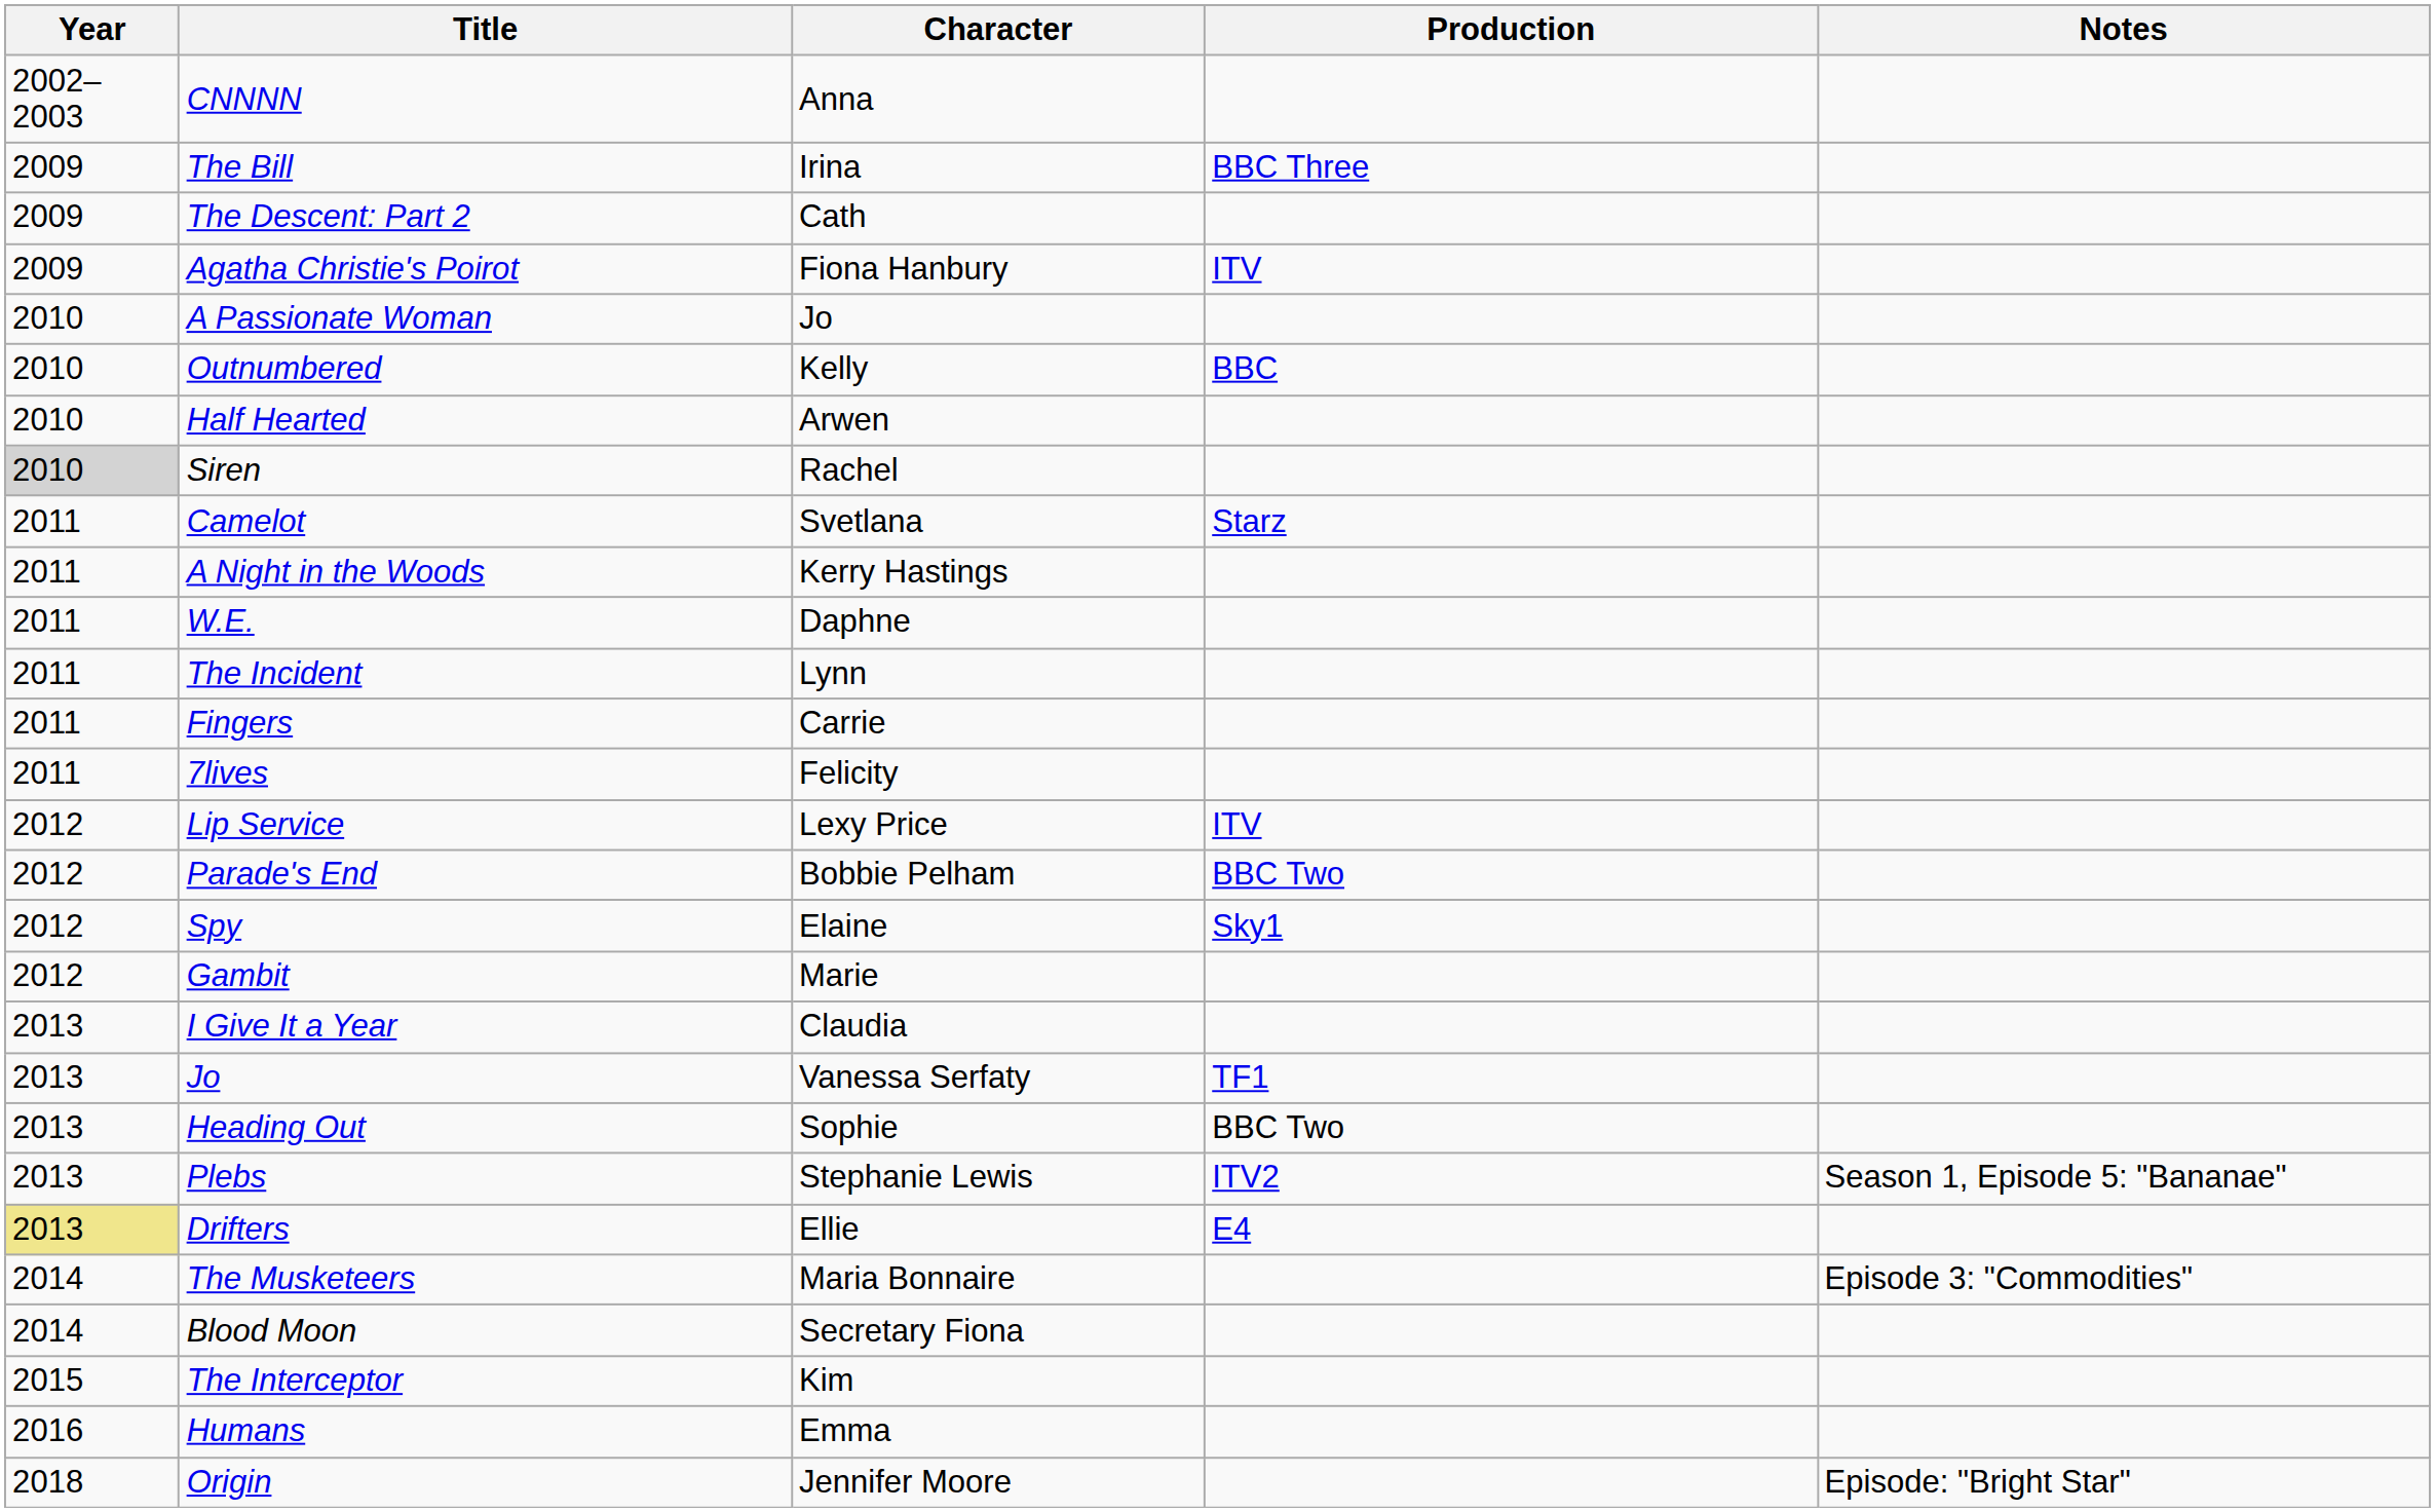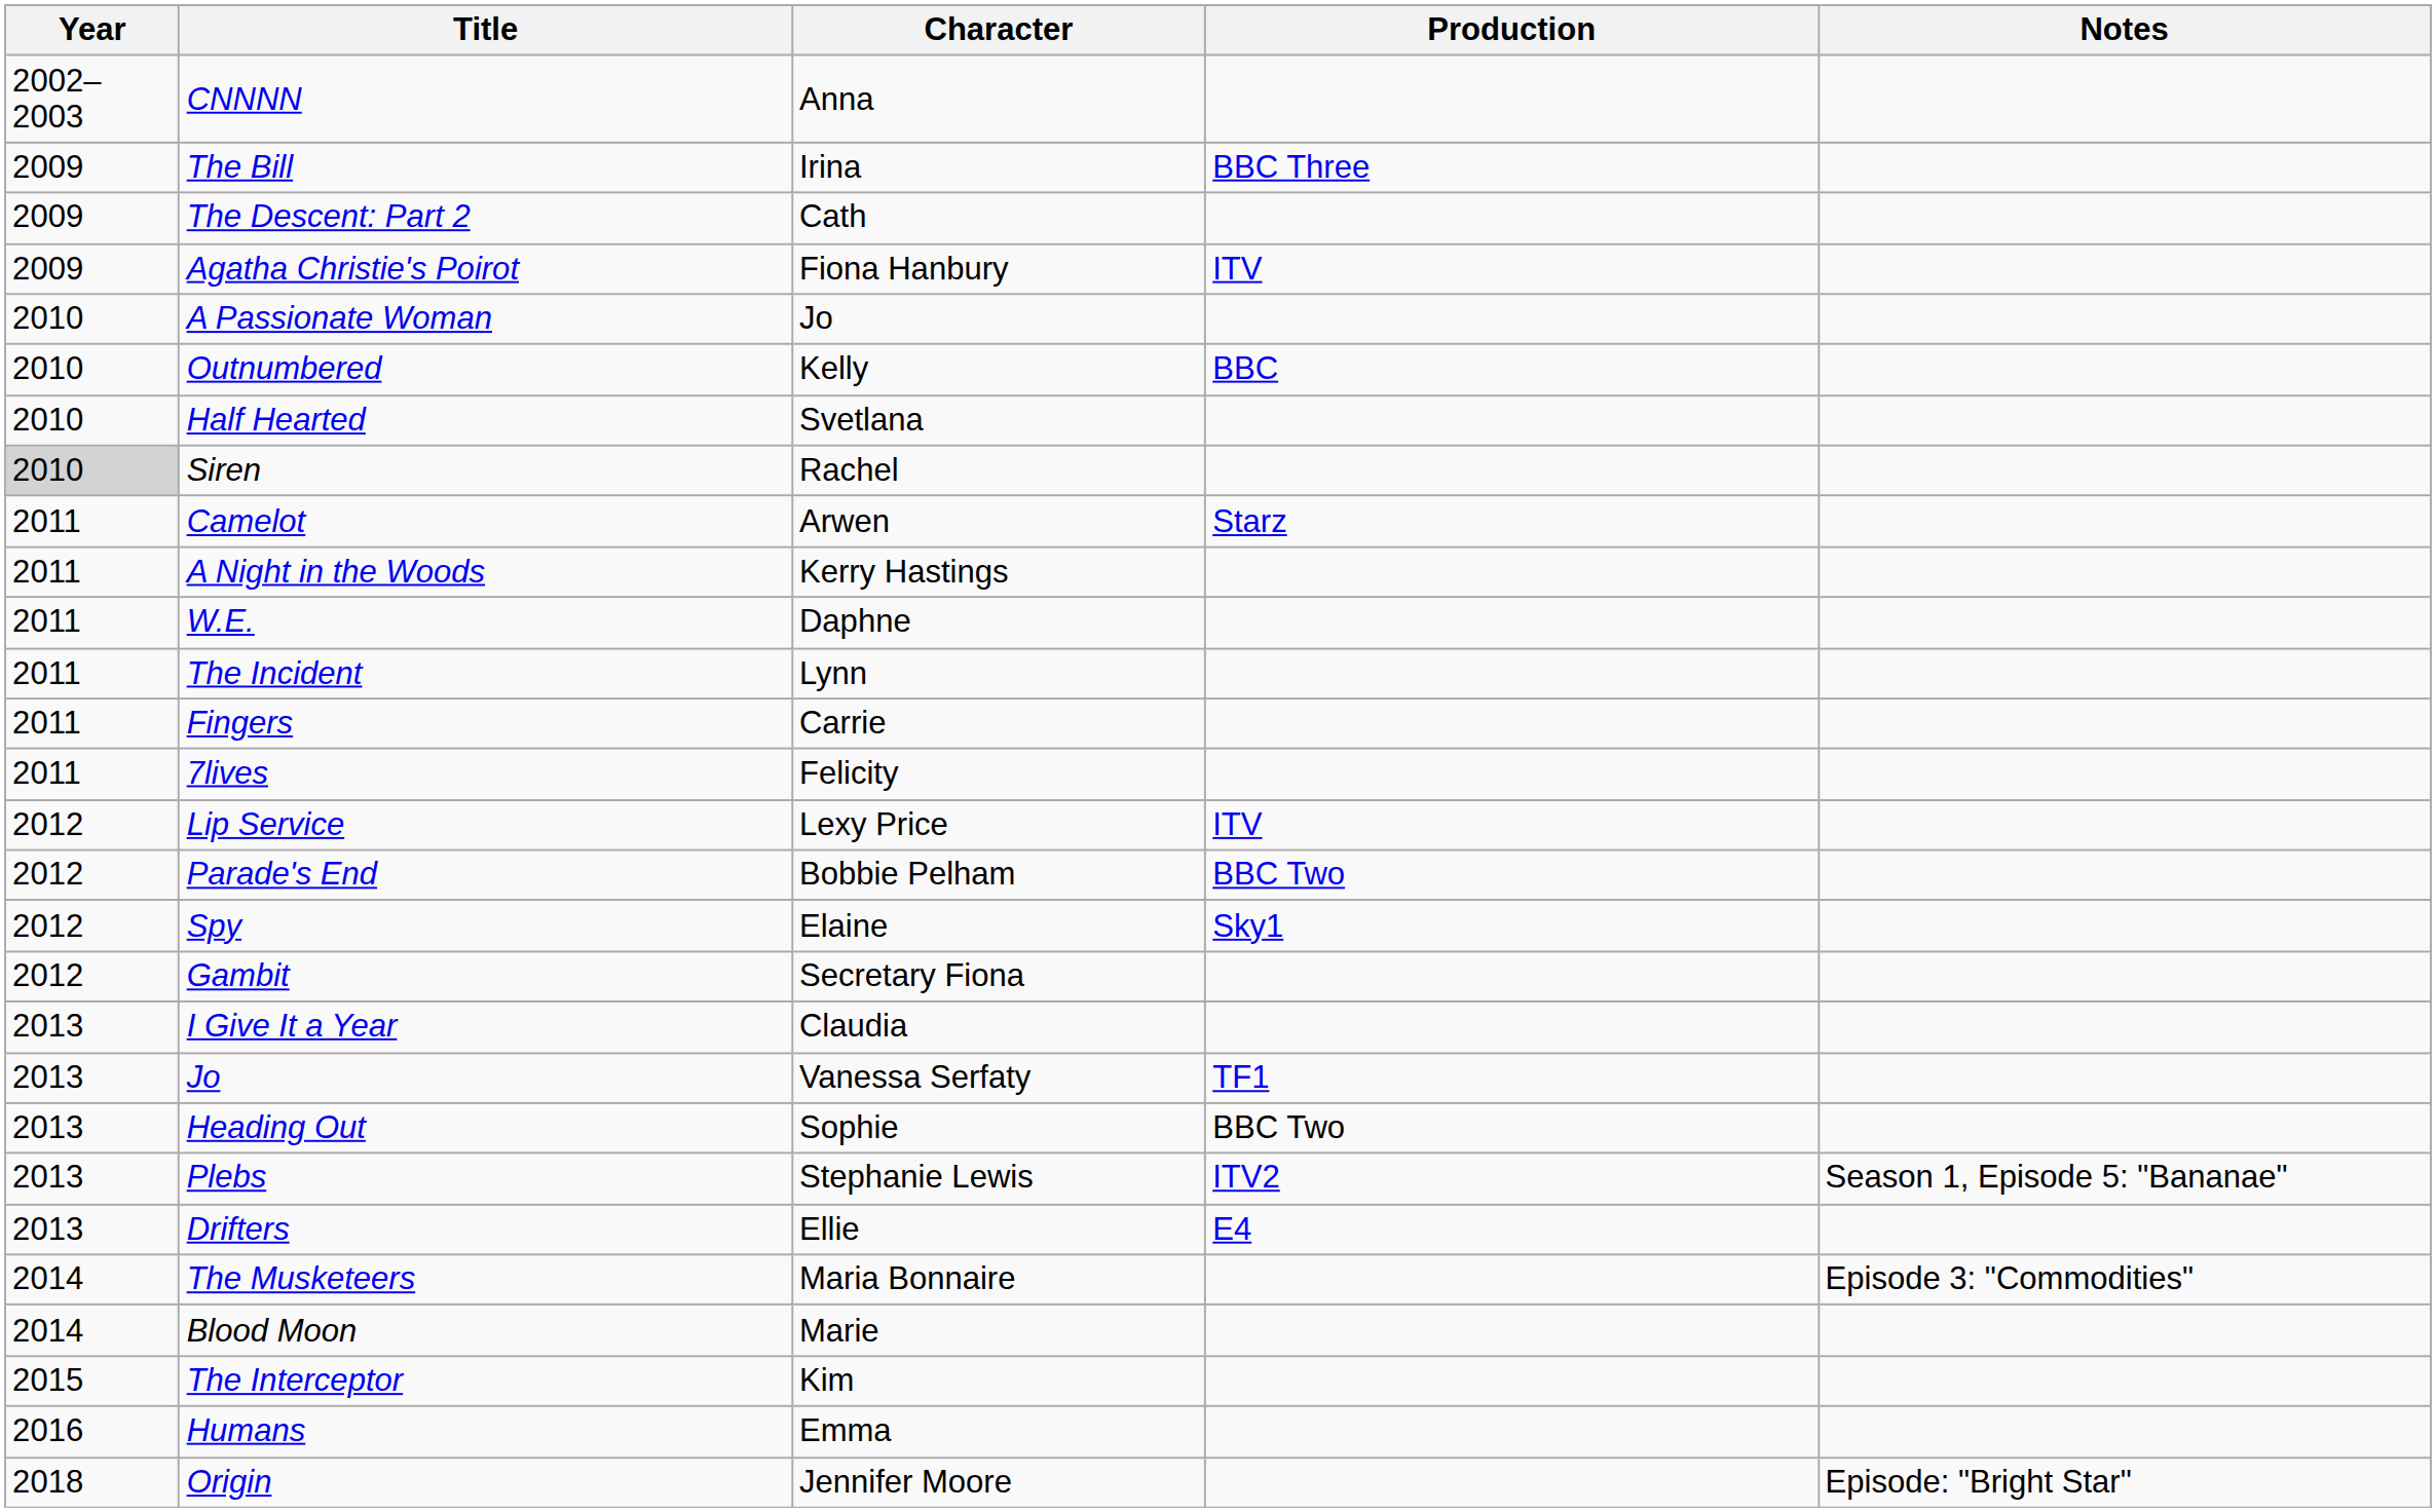Half Hearted | Character: Arwen -> Svetlana
Camelot | Character: Svetlana -> Arwen
Gambit | Character: Marie -> Secretary Fiona
Drifters | Year: khaki background -> no background
Blood Moon | Character: Secretary Fiona -> Marie
